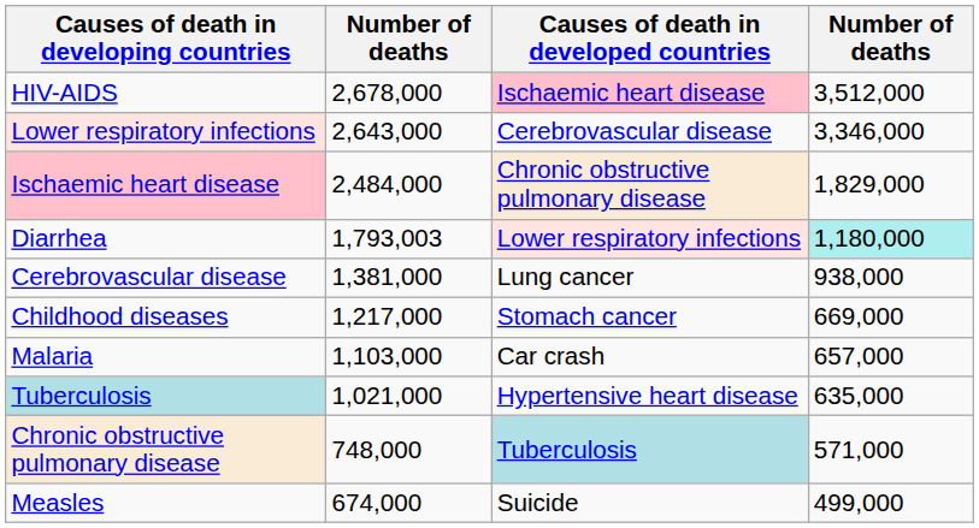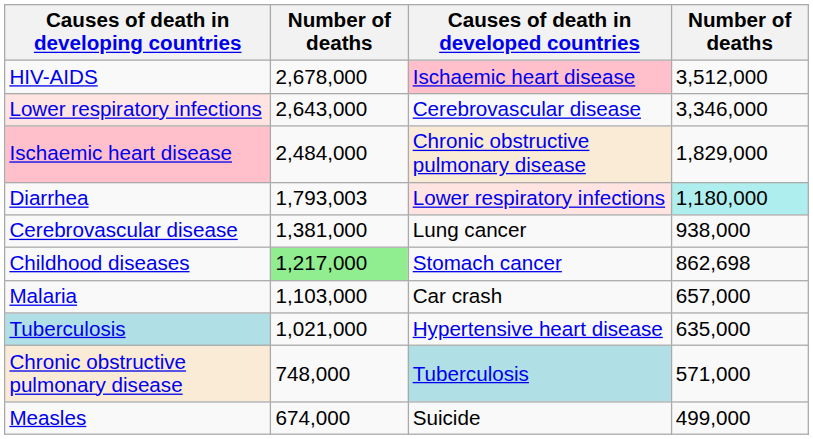Childhood diseases | column 2: no background -> lightgreen background
Childhood diseases | column 4: 669,000 -> 862,698
